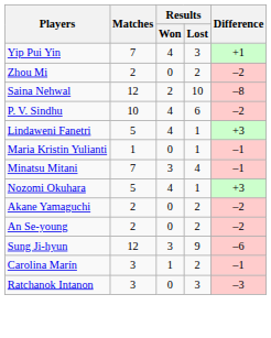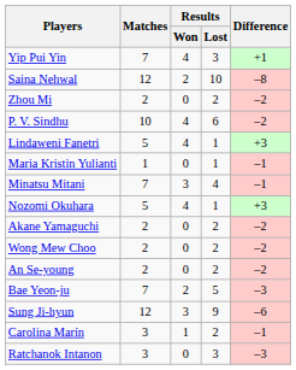rows swapped: Zhou Mi <-> Saina Nehwal
+ row: Wong Mew Choo | 2 | 0 | 2 | –2
+ row: Bae Yeon-ju | 7 | 2 | 5 | –3
